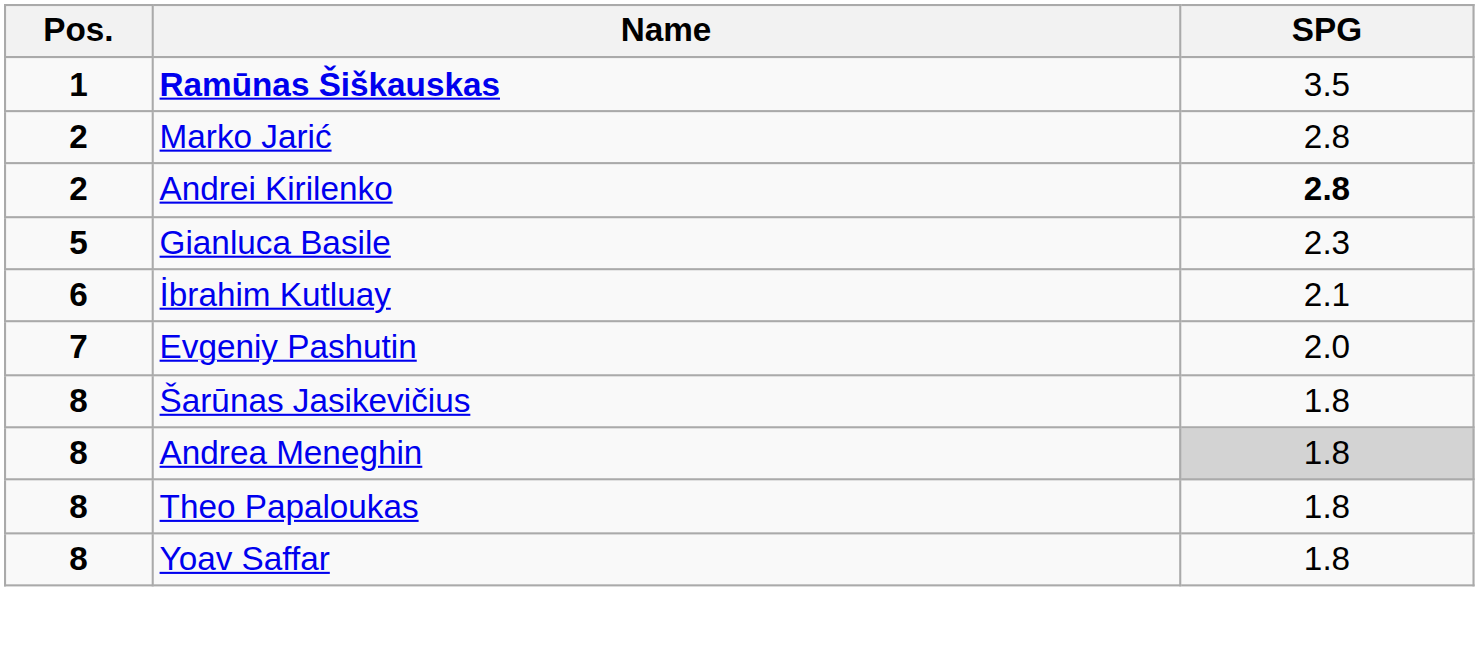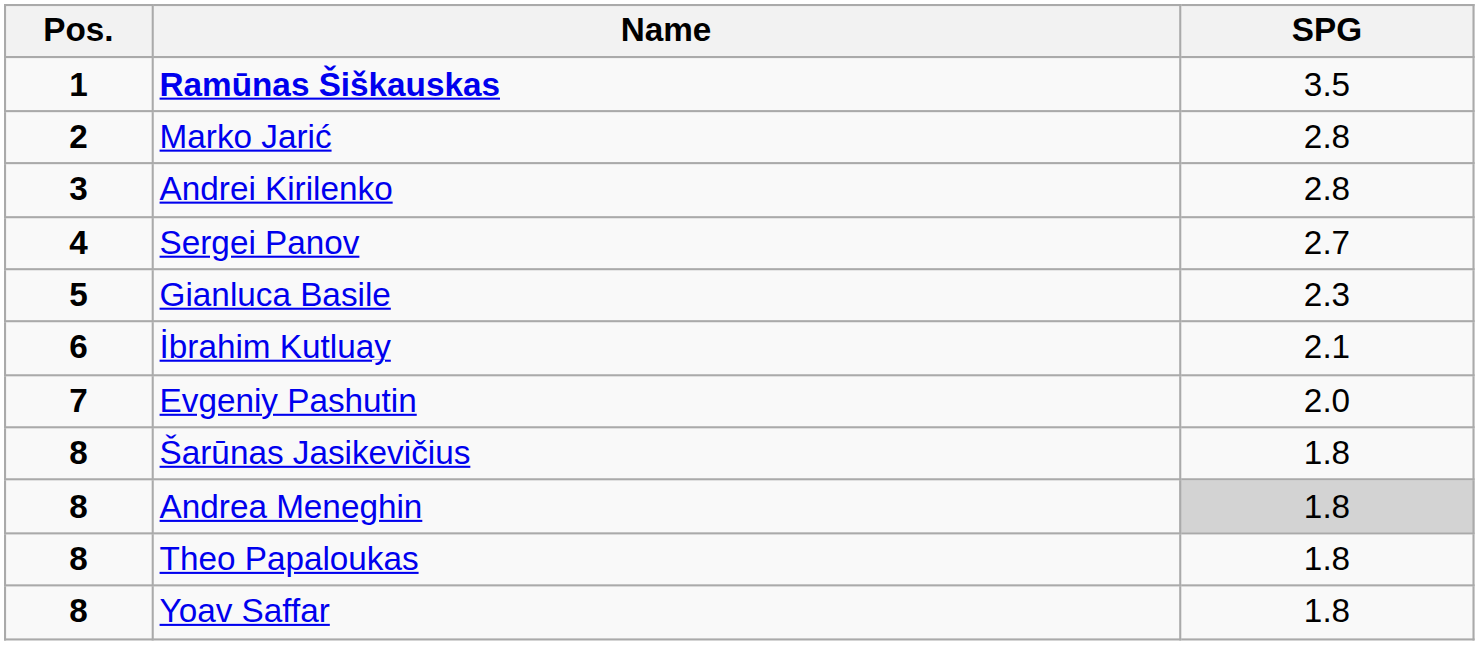Andrei Kirilenko | Pos.: 2 -> 3
Andrei Kirilenko | SPG: bold -> normal
+ row: 4 | Sergei Panov | 2.7
